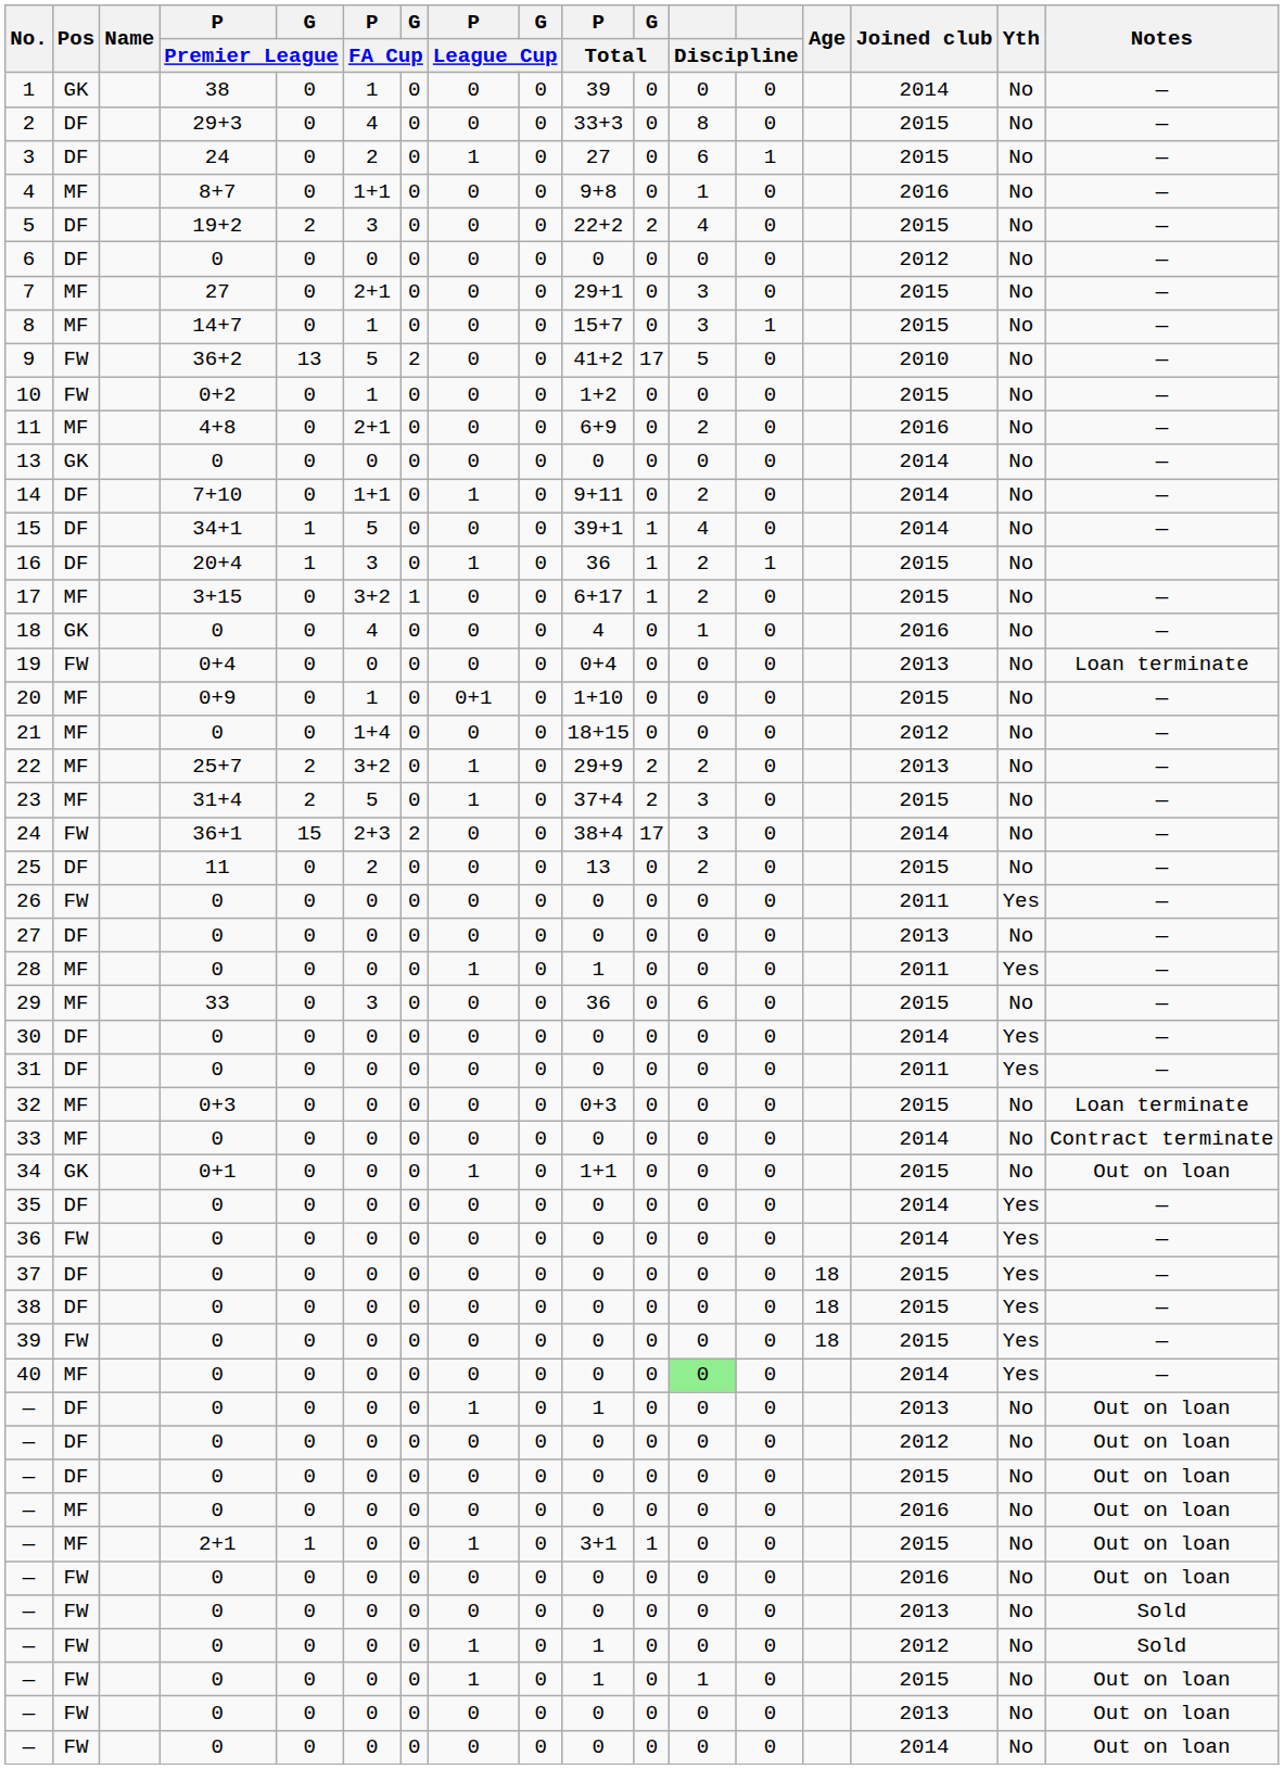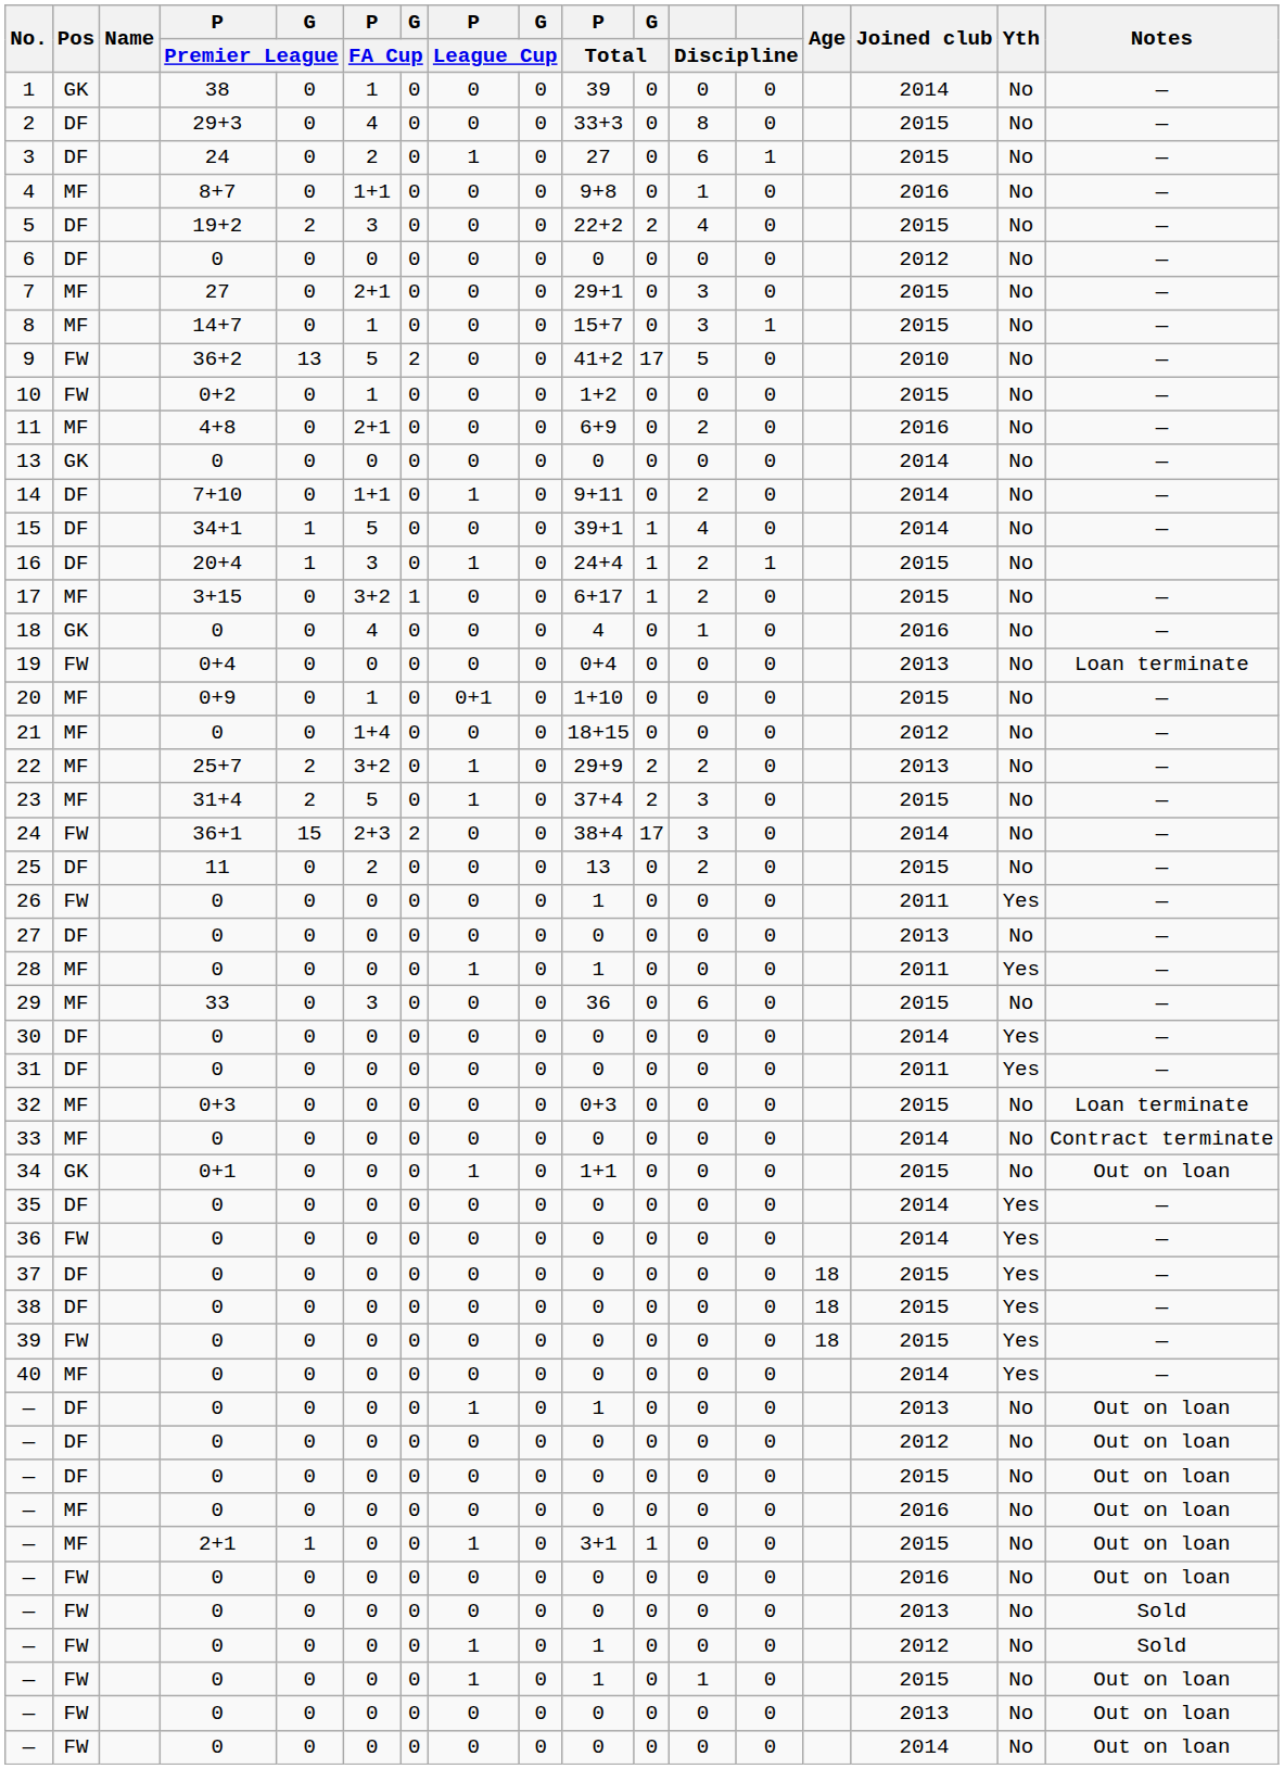16 | P / Total: 36 -> 24+4
26 | P / Total: 0 -> 1
40 | column 12: lightgreen background -> no background
